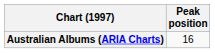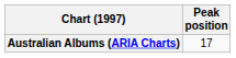Australian Albums (ARIA Charts) | Peak position: 16 -> 17
